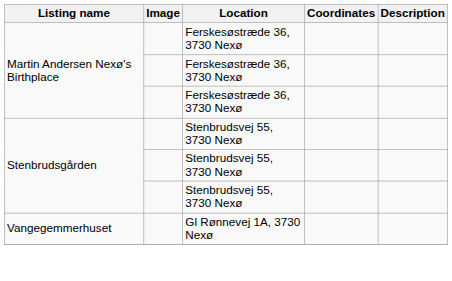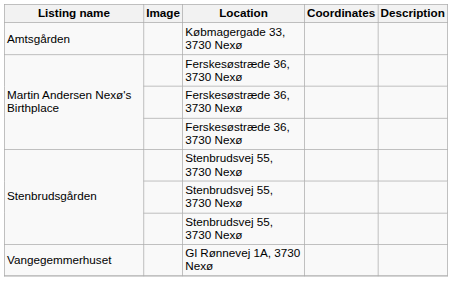+ row: Amtsgården | Købmagergade 33, 3730 Nexø
